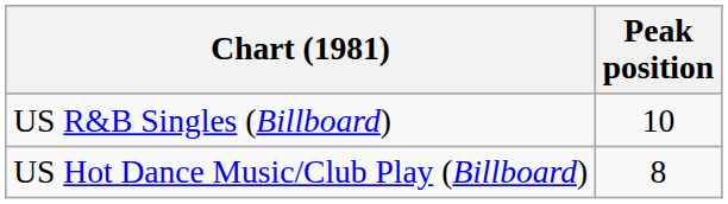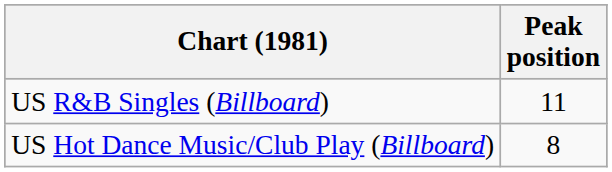US R&B Singles (Billboard) | Peak position: 10 -> 11
